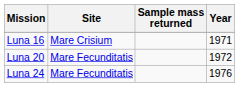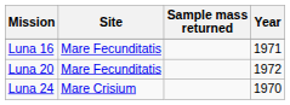Luna 16 | Site: Mare Crisium -> Mare Fecunditatis
Luna 24 | Site: Mare Fecunditatis -> Mare Crisium
Luna 24 | Year: 1976 -> 1970
